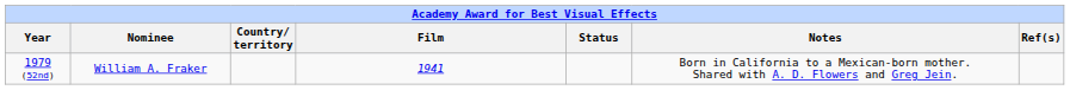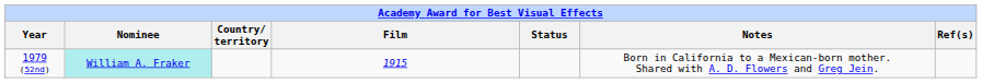1979 (52nd) | Nominee: no background -> paleturquoise background
1979 (52nd) | Film: 1941 -> 1915
